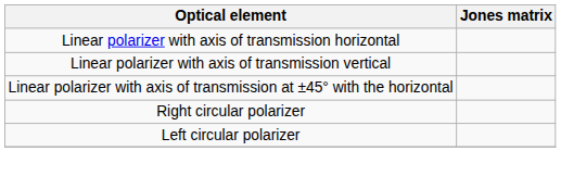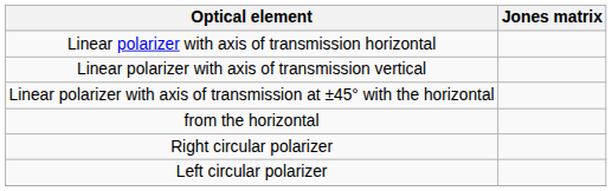+ row: from the horizontal
